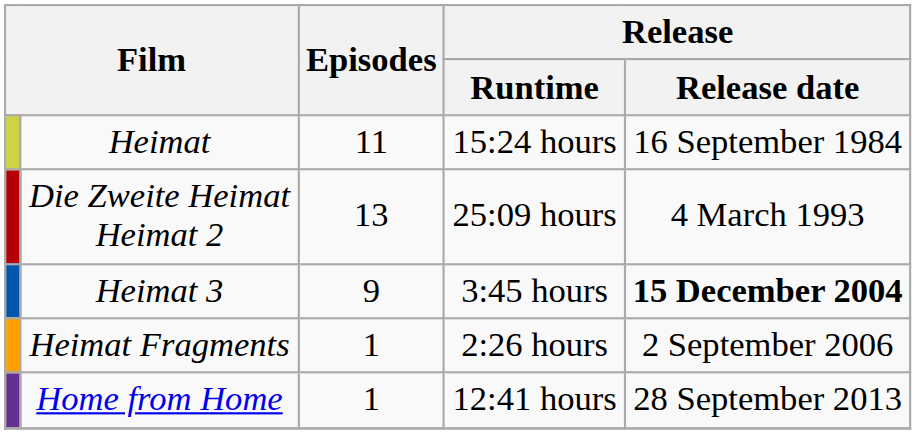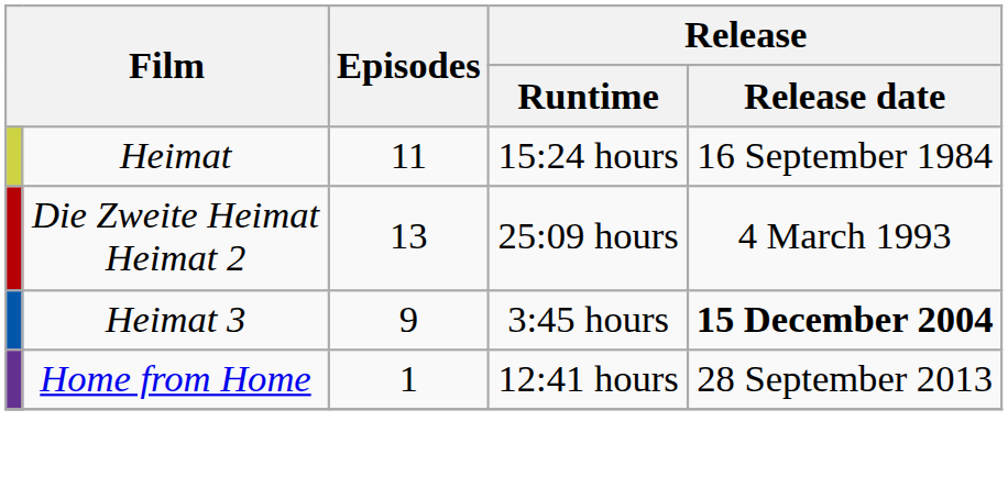- row: Heimat Fragments | 1 | 2:26 hours | 2 September 2006
